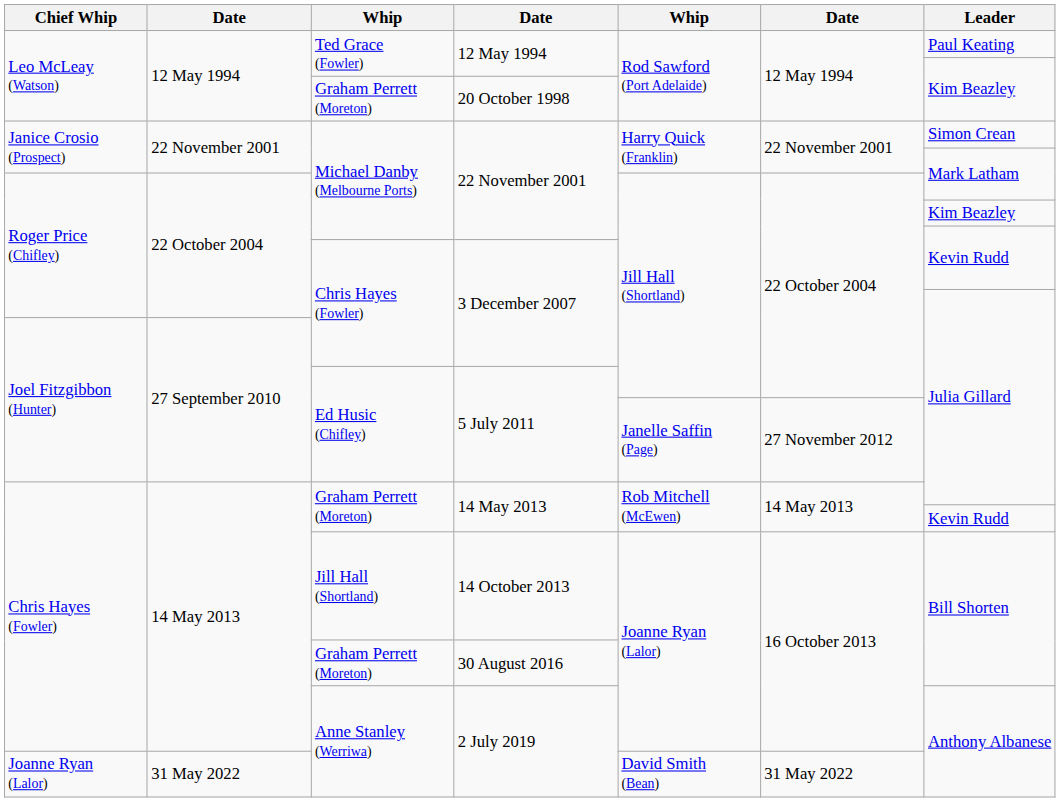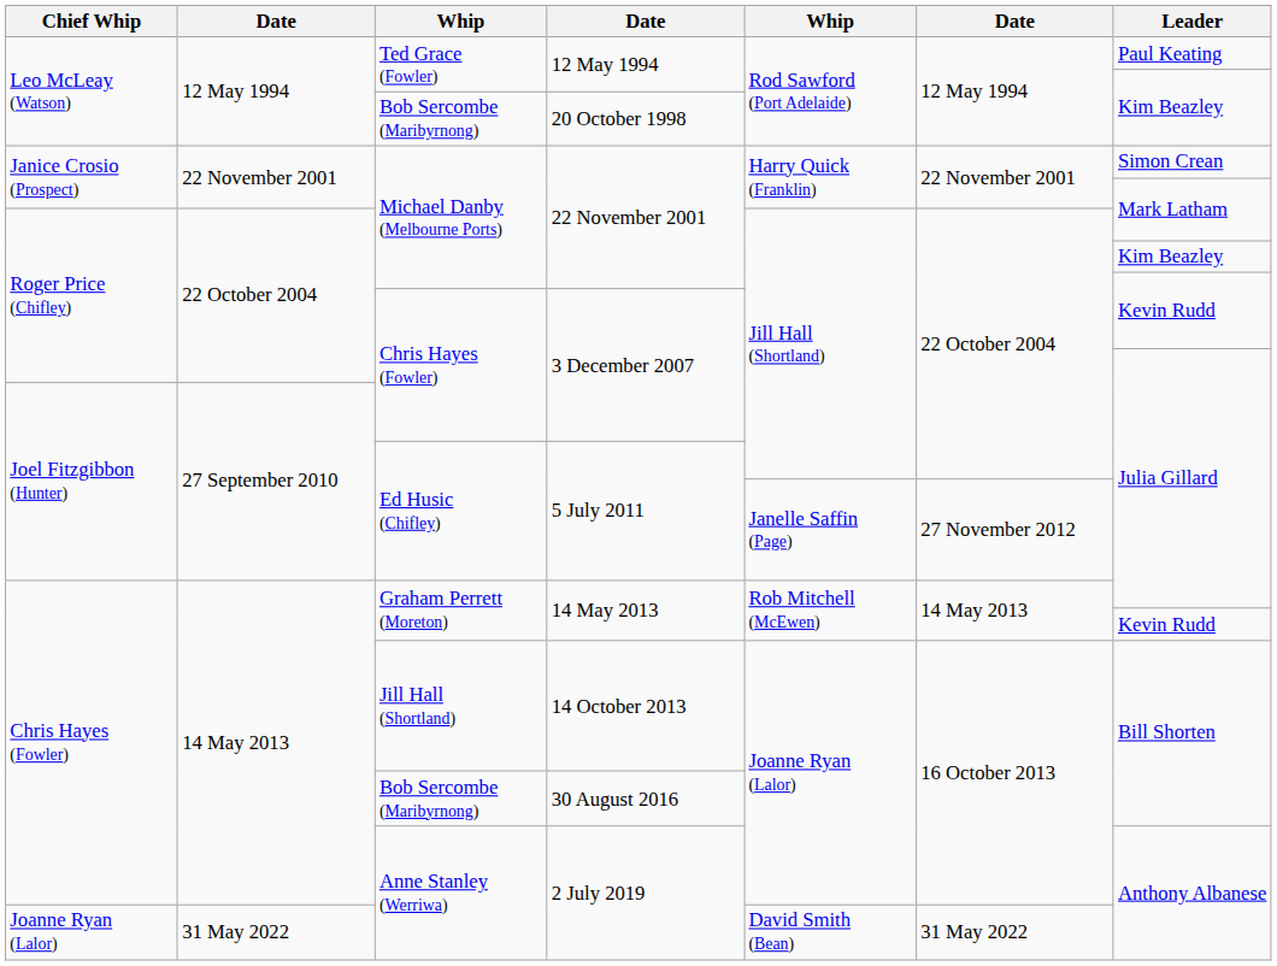20 October 1998 | column 3: Graham Perrett (Moreton) -> Bob Sercombe (Maribyrnong)
30 August 2016 | column 3: Graham Perrett (Moreton) -> Bob Sercombe (Maribyrnong)
